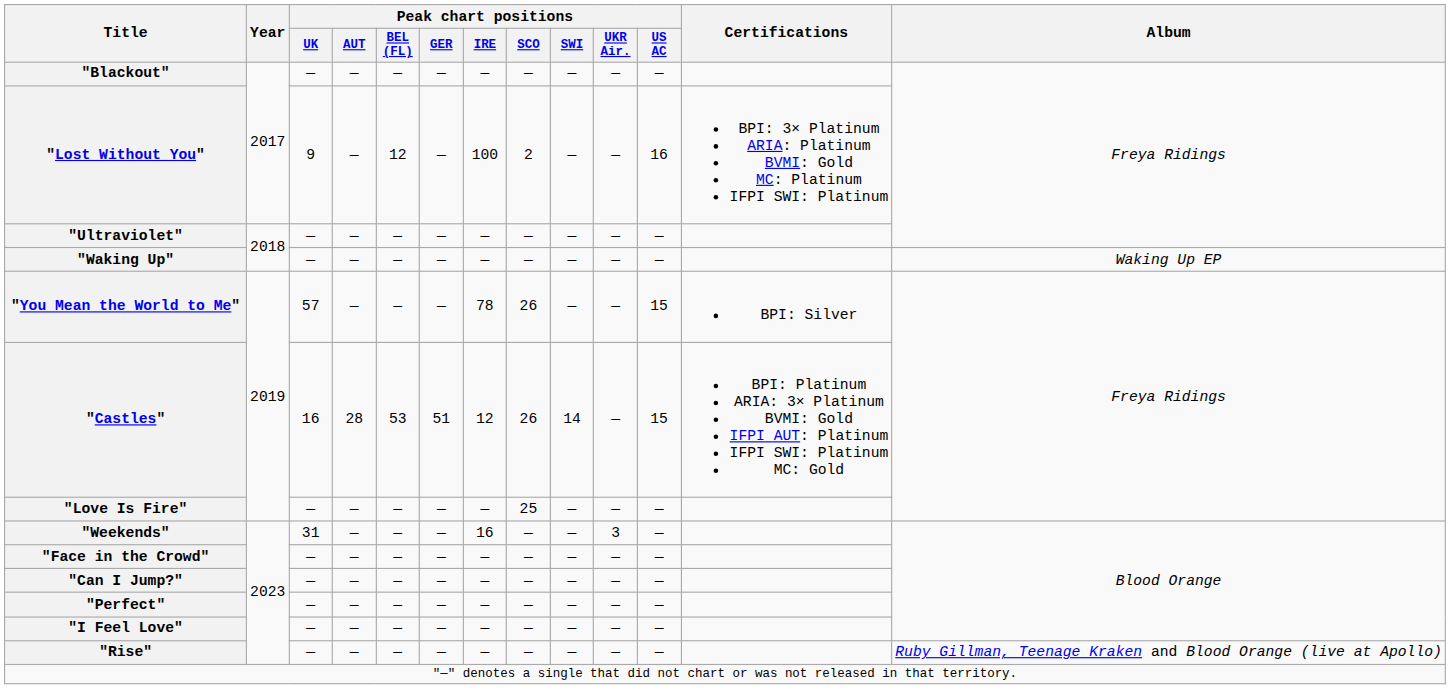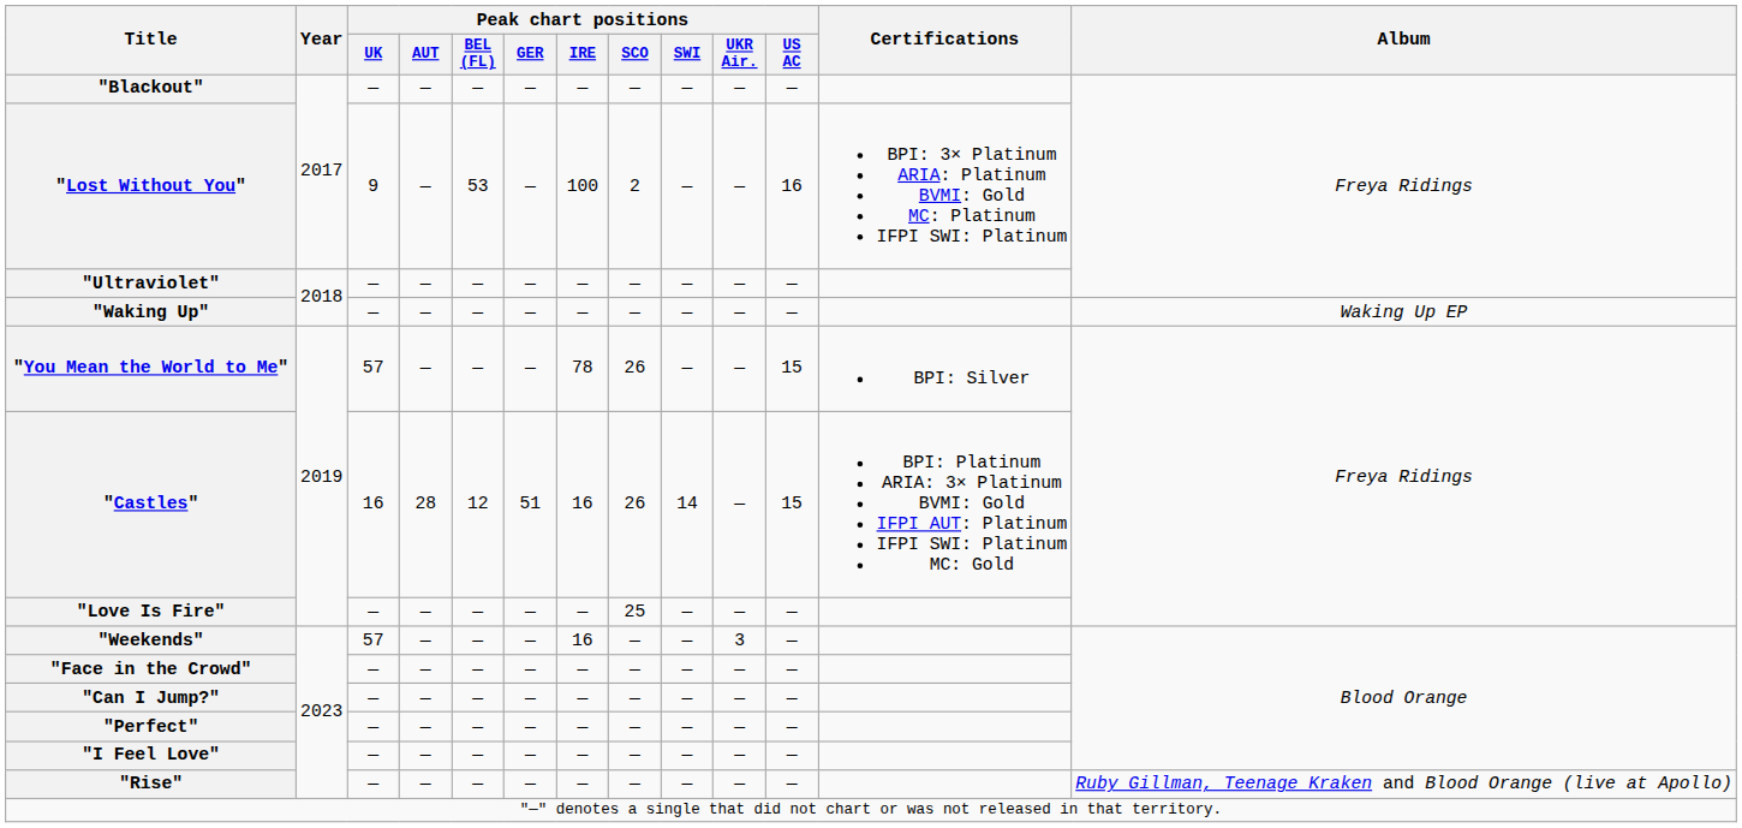"Lost Without You" | Peak chart positions / BEL (FL): 12 -> 53
"Castles" | Peak chart positions / BEL (FL): 53 -> 12
"Castles" | Peak chart positions / IRE: 12 -> 16
"Weekends" | Peak chart positions / UK: 31 -> 57
